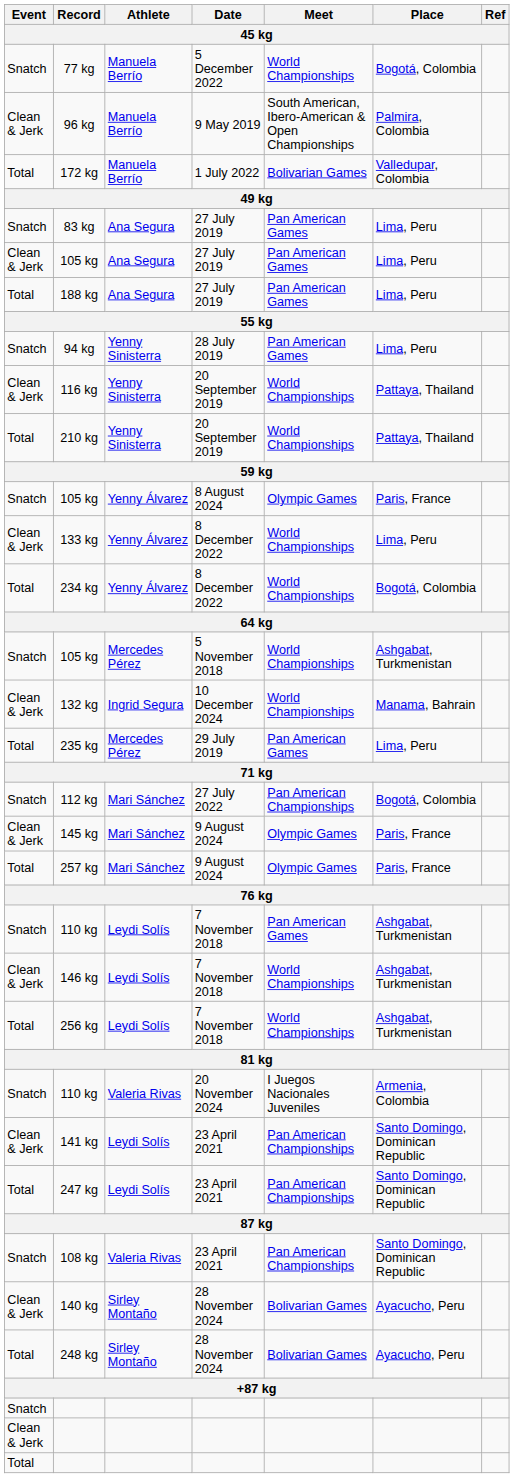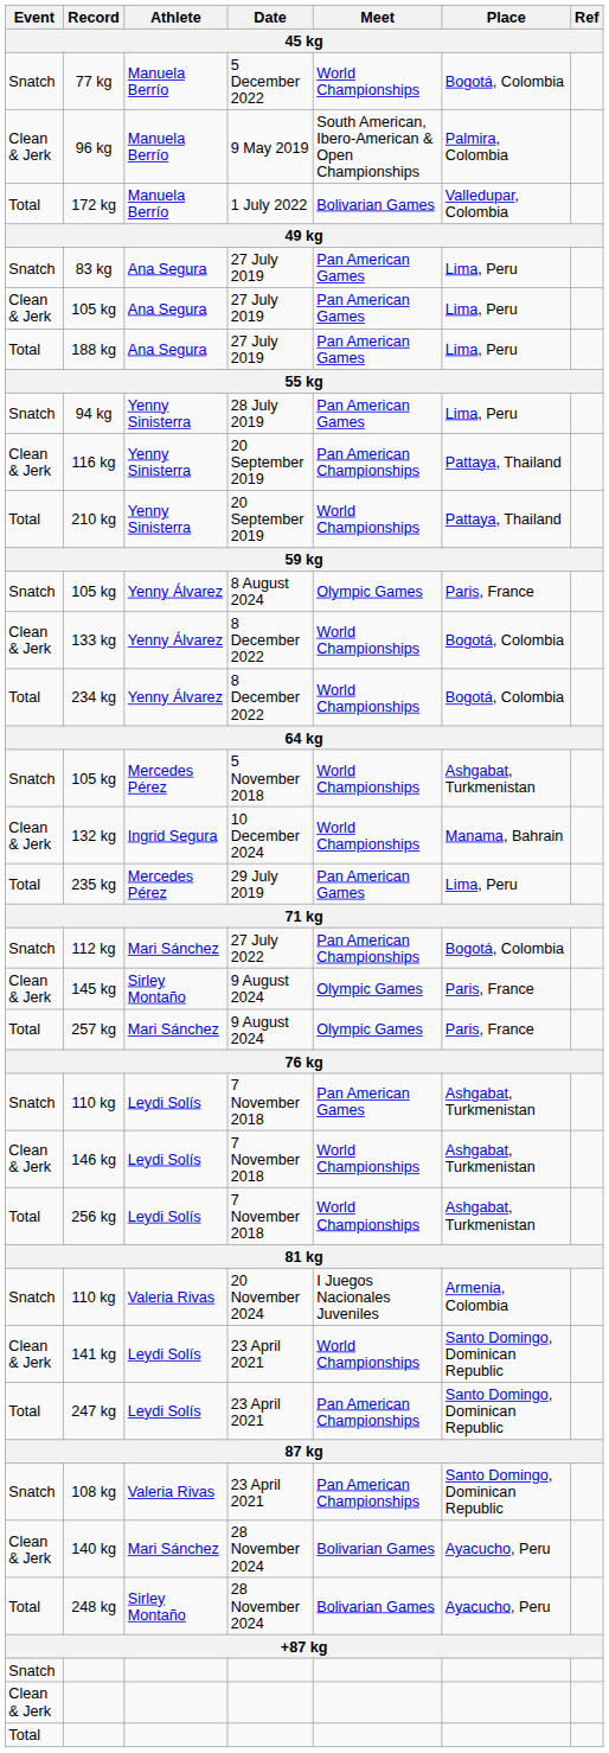116 kg | Meet: World Championships -> Pan American Championships
133 kg | Place: Lima, Peru -> Bogotá, Colombia
145 kg | Athlete: Mari Sánchez -> Sirley Montaño
141 kg | Meet: Pan American Championships -> World Championships
140 kg | Athlete: Sirley Montaño -> Mari Sánchez
